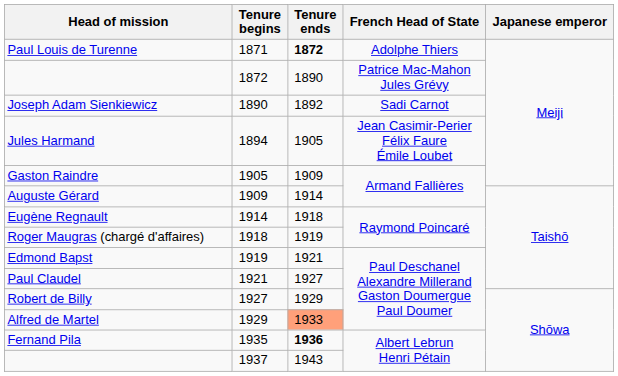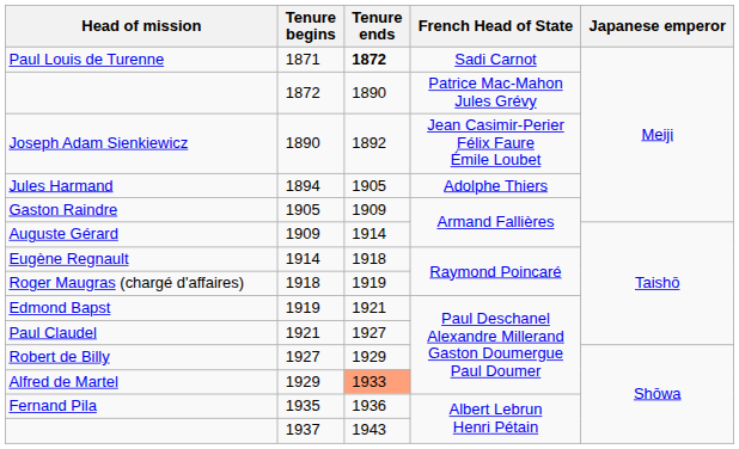Paul Louis de Turenne | French Head of State: Adolphe Thiers -> Sadi Carnot
Joseph Adam Sienkiewicz | French Head of State: Sadi Carnot -> Jean Casimir-Perier Félix Faure Émile Loubet
Jules Harmand | French Head of State: Jean Casimir-Perier Félix Faure Émile Loubet -> Adolphe Thiers
Fernand Pila | Tenure ends: bold -> normal
